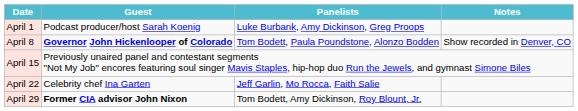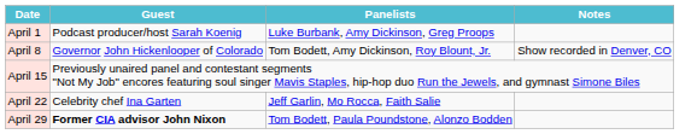April 8 | Guest: bold -> normal
April 8 | Panelists: Tom Bodett, Paula Poundstone, Alonzo Bodden -> Tom Bodett, Amy Dickinson, Roy Blount, Jr.
April 29 | Panelists: Tom Bodett, Amy Dickinson, Roy Blount, Jr. -> Tom Bodett, Paula Poundstone, Alonzo Bodden
